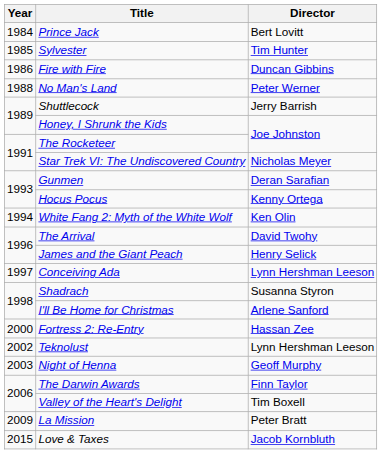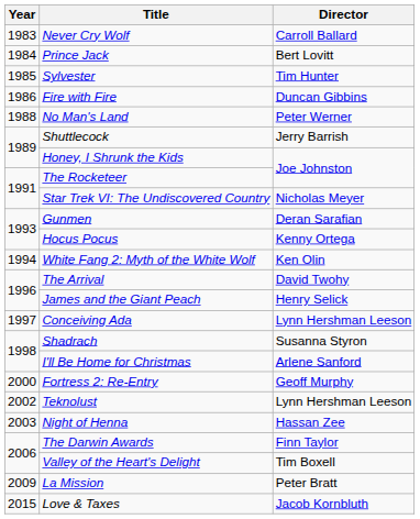+ row: 1983 | Never Cry Wolf | Carroll Ballard
Fortress 2: Re-Entry | Director: Hassan Zee -> Geoff Murphy
Night of Henna | Director: Geoff Murphy -> Hassan Zee
